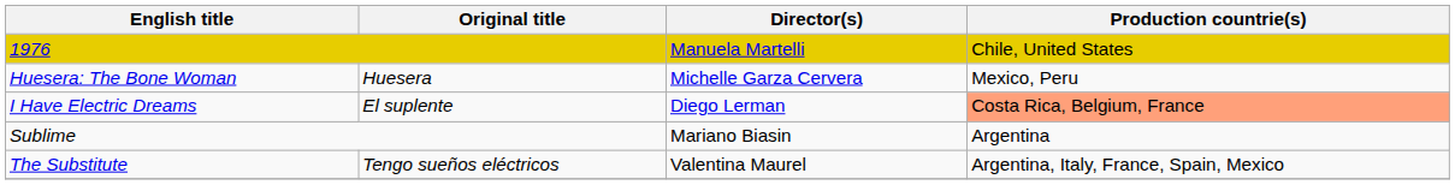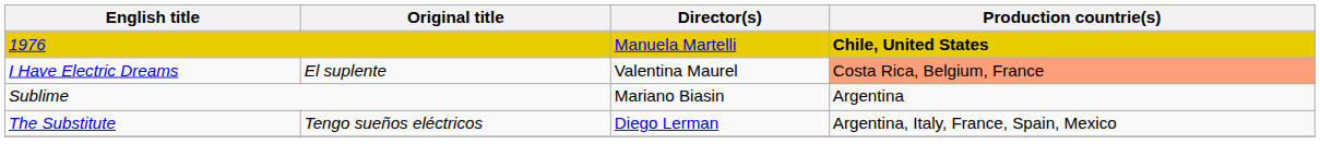1976 | Production countrie(s): normal -> bold
- row: Huesera: The Bone Woman | Huesera | Michelle Garza Cervera | Mexico, Peru
I Have Electric Dreams | Director(s): Diego Lerman -> Valentina Maurel
The Substitute | Director(s): Valentina Maurel -> Diego Lerman
